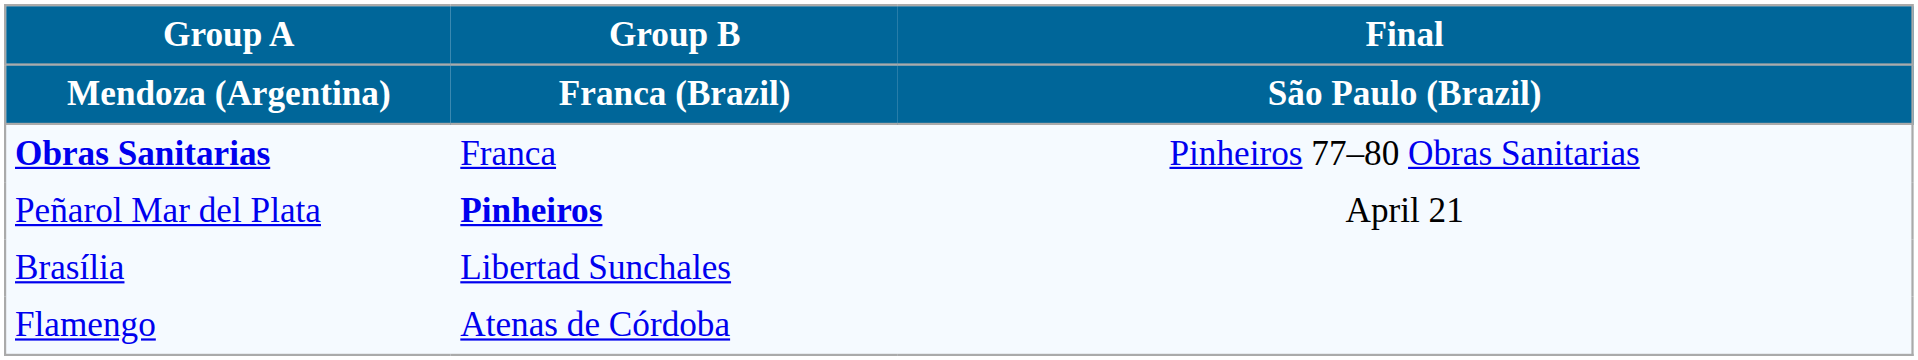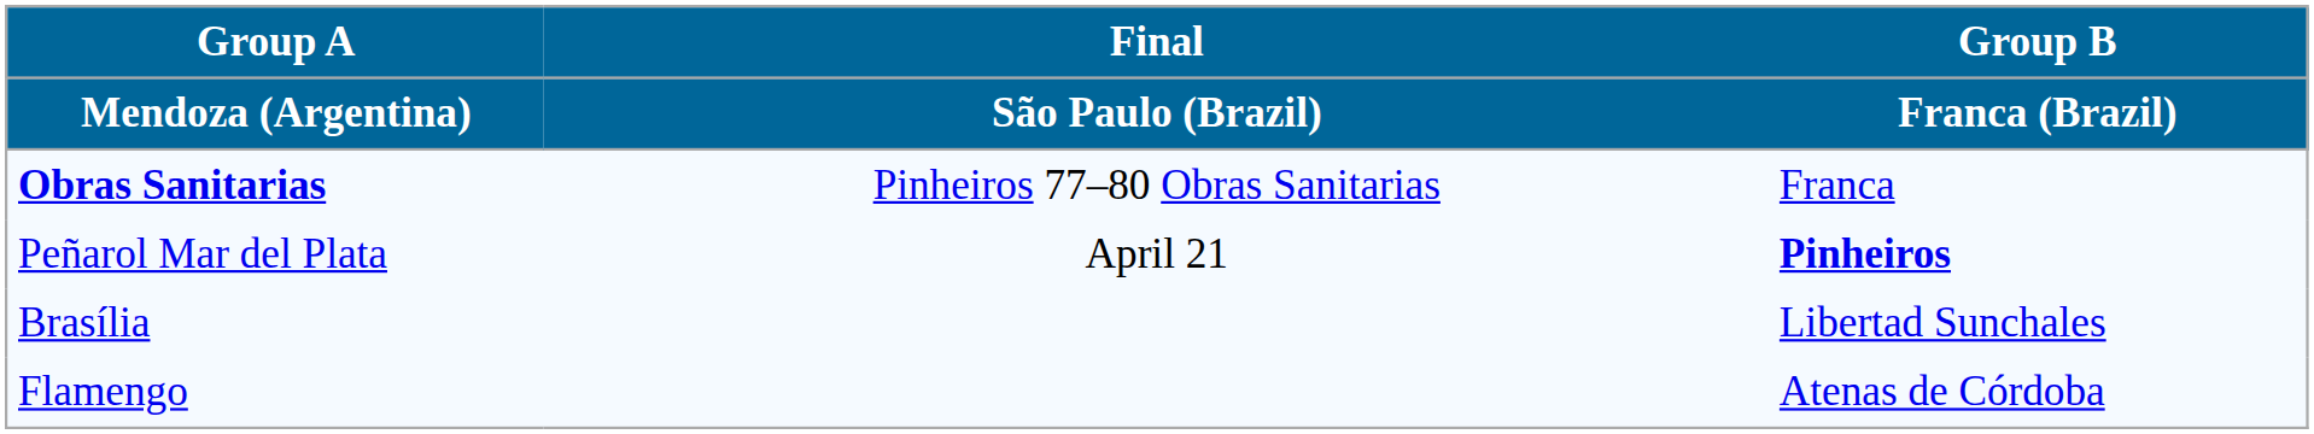columns swapped: Group B / Franca (Brazil) <-> Final / São Paulo (Brazil)
